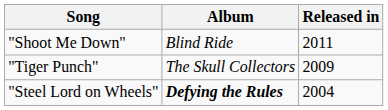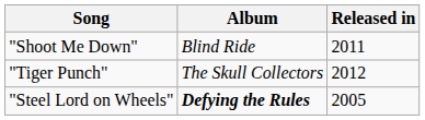"Tiger Punch" | Released in: 2009 -> 2012
"Steel Lord on Wheels" | Released in: 2004 -> 2005
